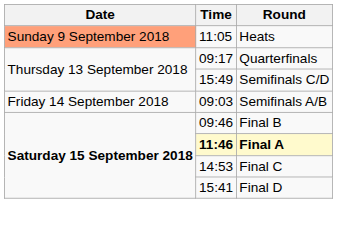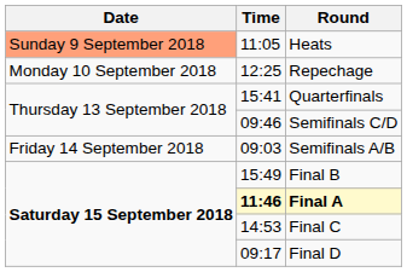+ row: Monday 10 September 2018 | 12:25 | Repechage
Quarterfinals | Time: 09:17 -> 15:41
Semifinals C/D | Time: 15:49 -> 09:46
Final B | Time: 09:46 -> 15:49
Final D | Time: 15:41 -> 09:17
